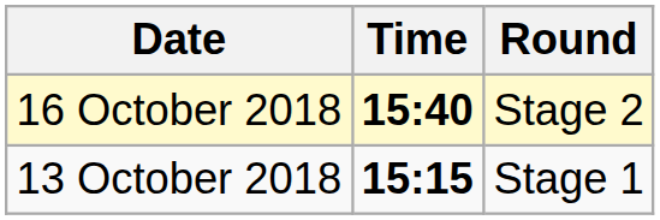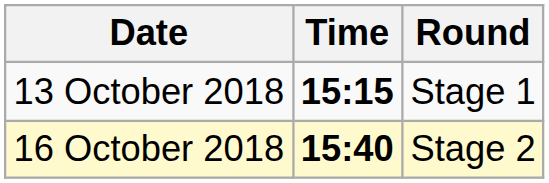rows swapped: 13 October 2018 <-> 16 October 2018
